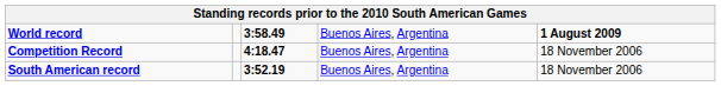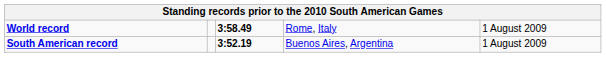World record | column 4: Buenos Aires, Argentina -> Rome, Italy
World record | column 5: bold -> normal
- row: Competition Record | 4:18.47 | Buenos Aires, Argentina | 18 November 2006
South American record | column 5: 18 November 2006 -> 1 August 2009
